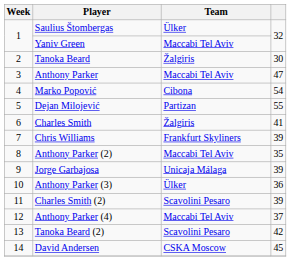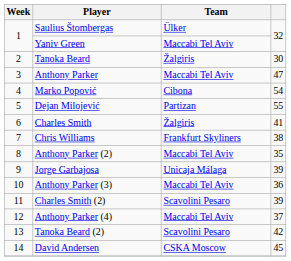Chris Williams | column 4: 39 -> 38
Anthony Parker (3) | Team: Ülker -> Maccabi Tel Aviv
